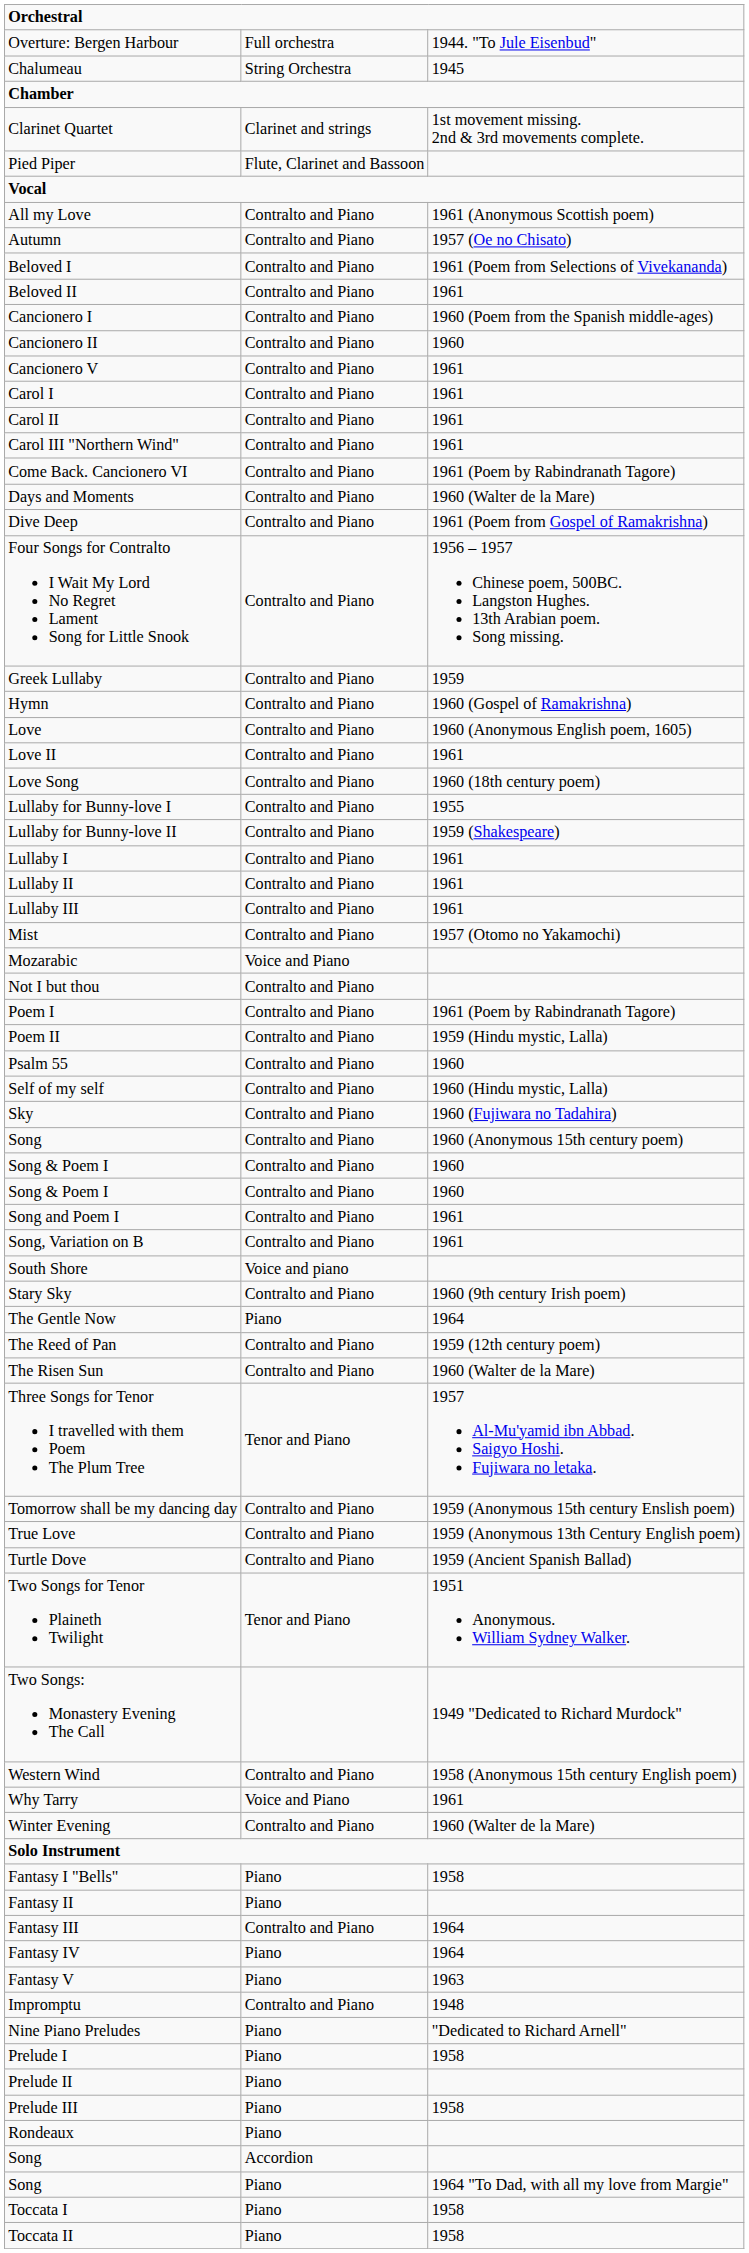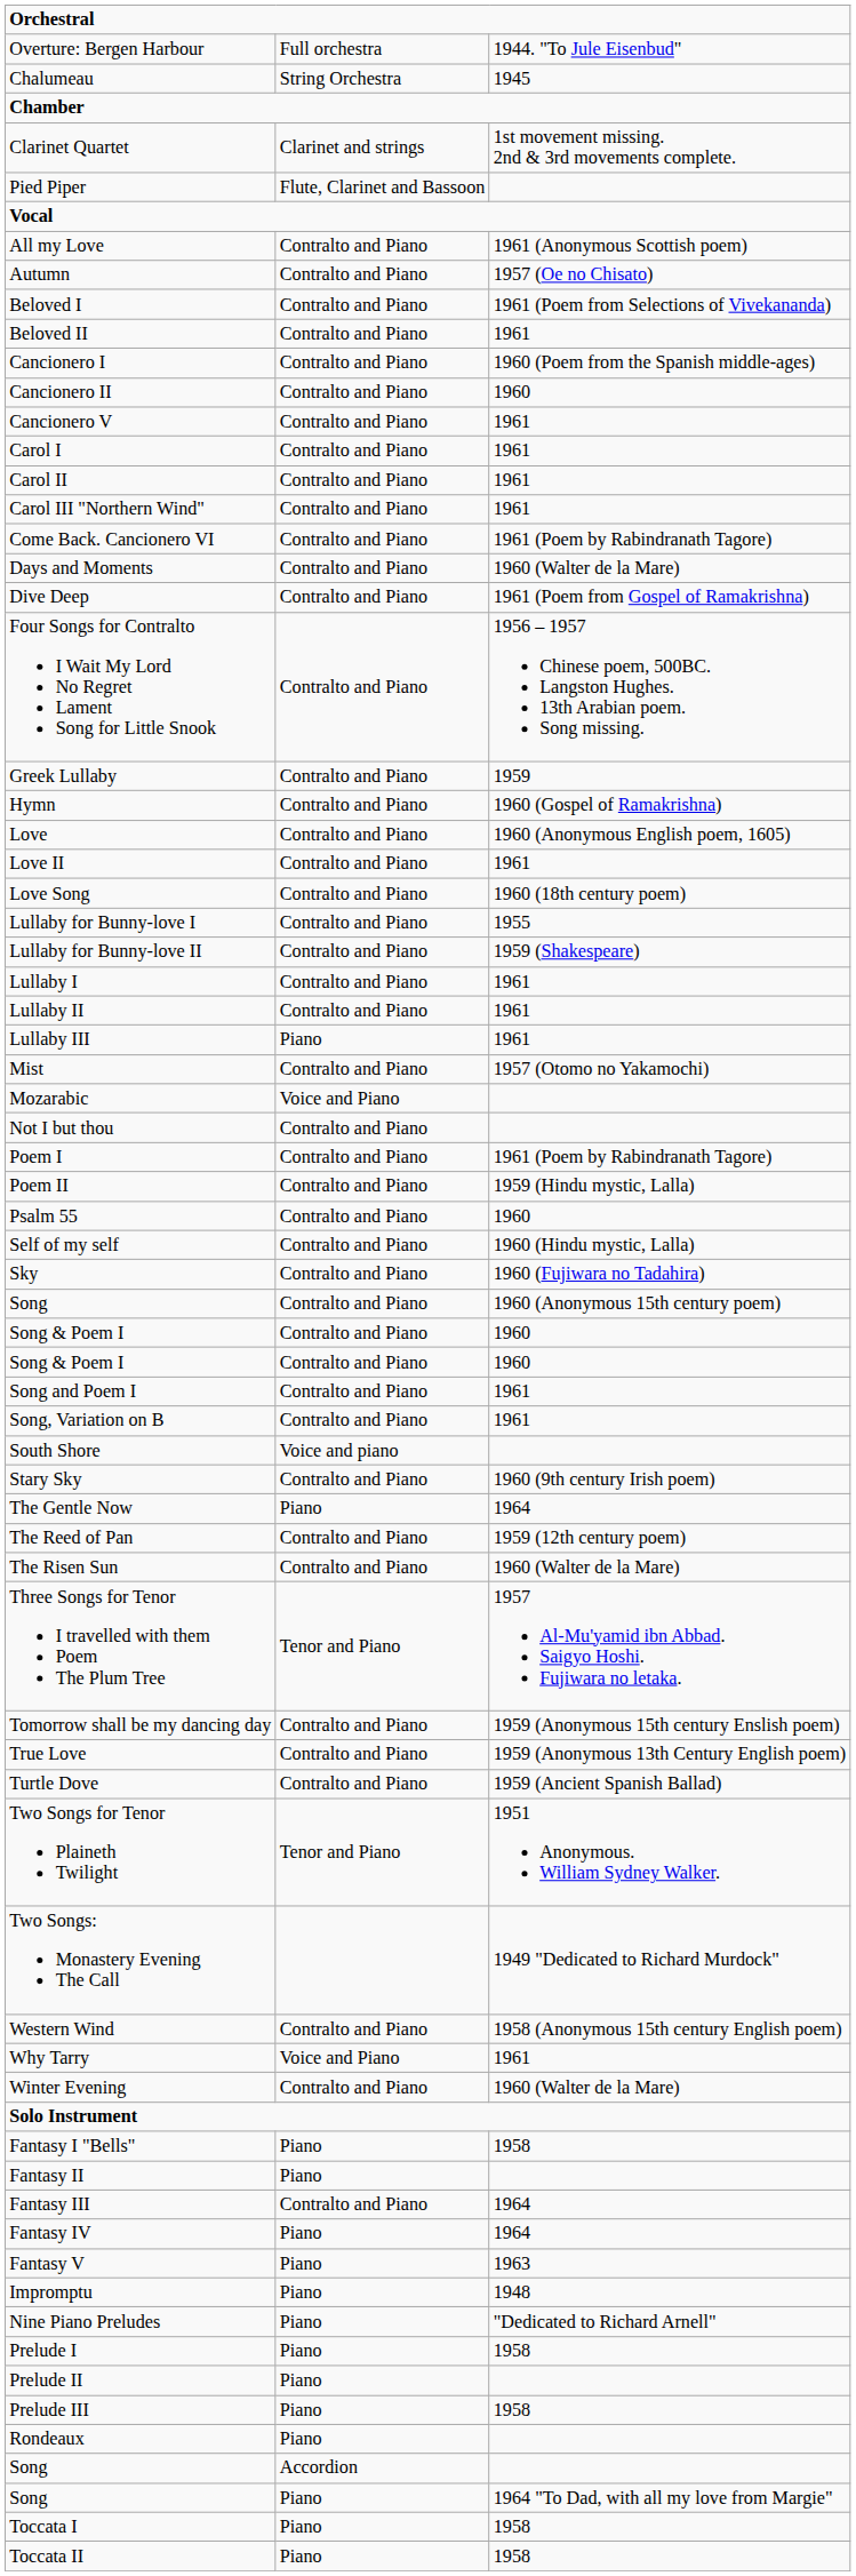Lullaby III | column 2: Contralto and Piano -> Piano
Impromptu | column 2: Contralto and Piano -> Piano
